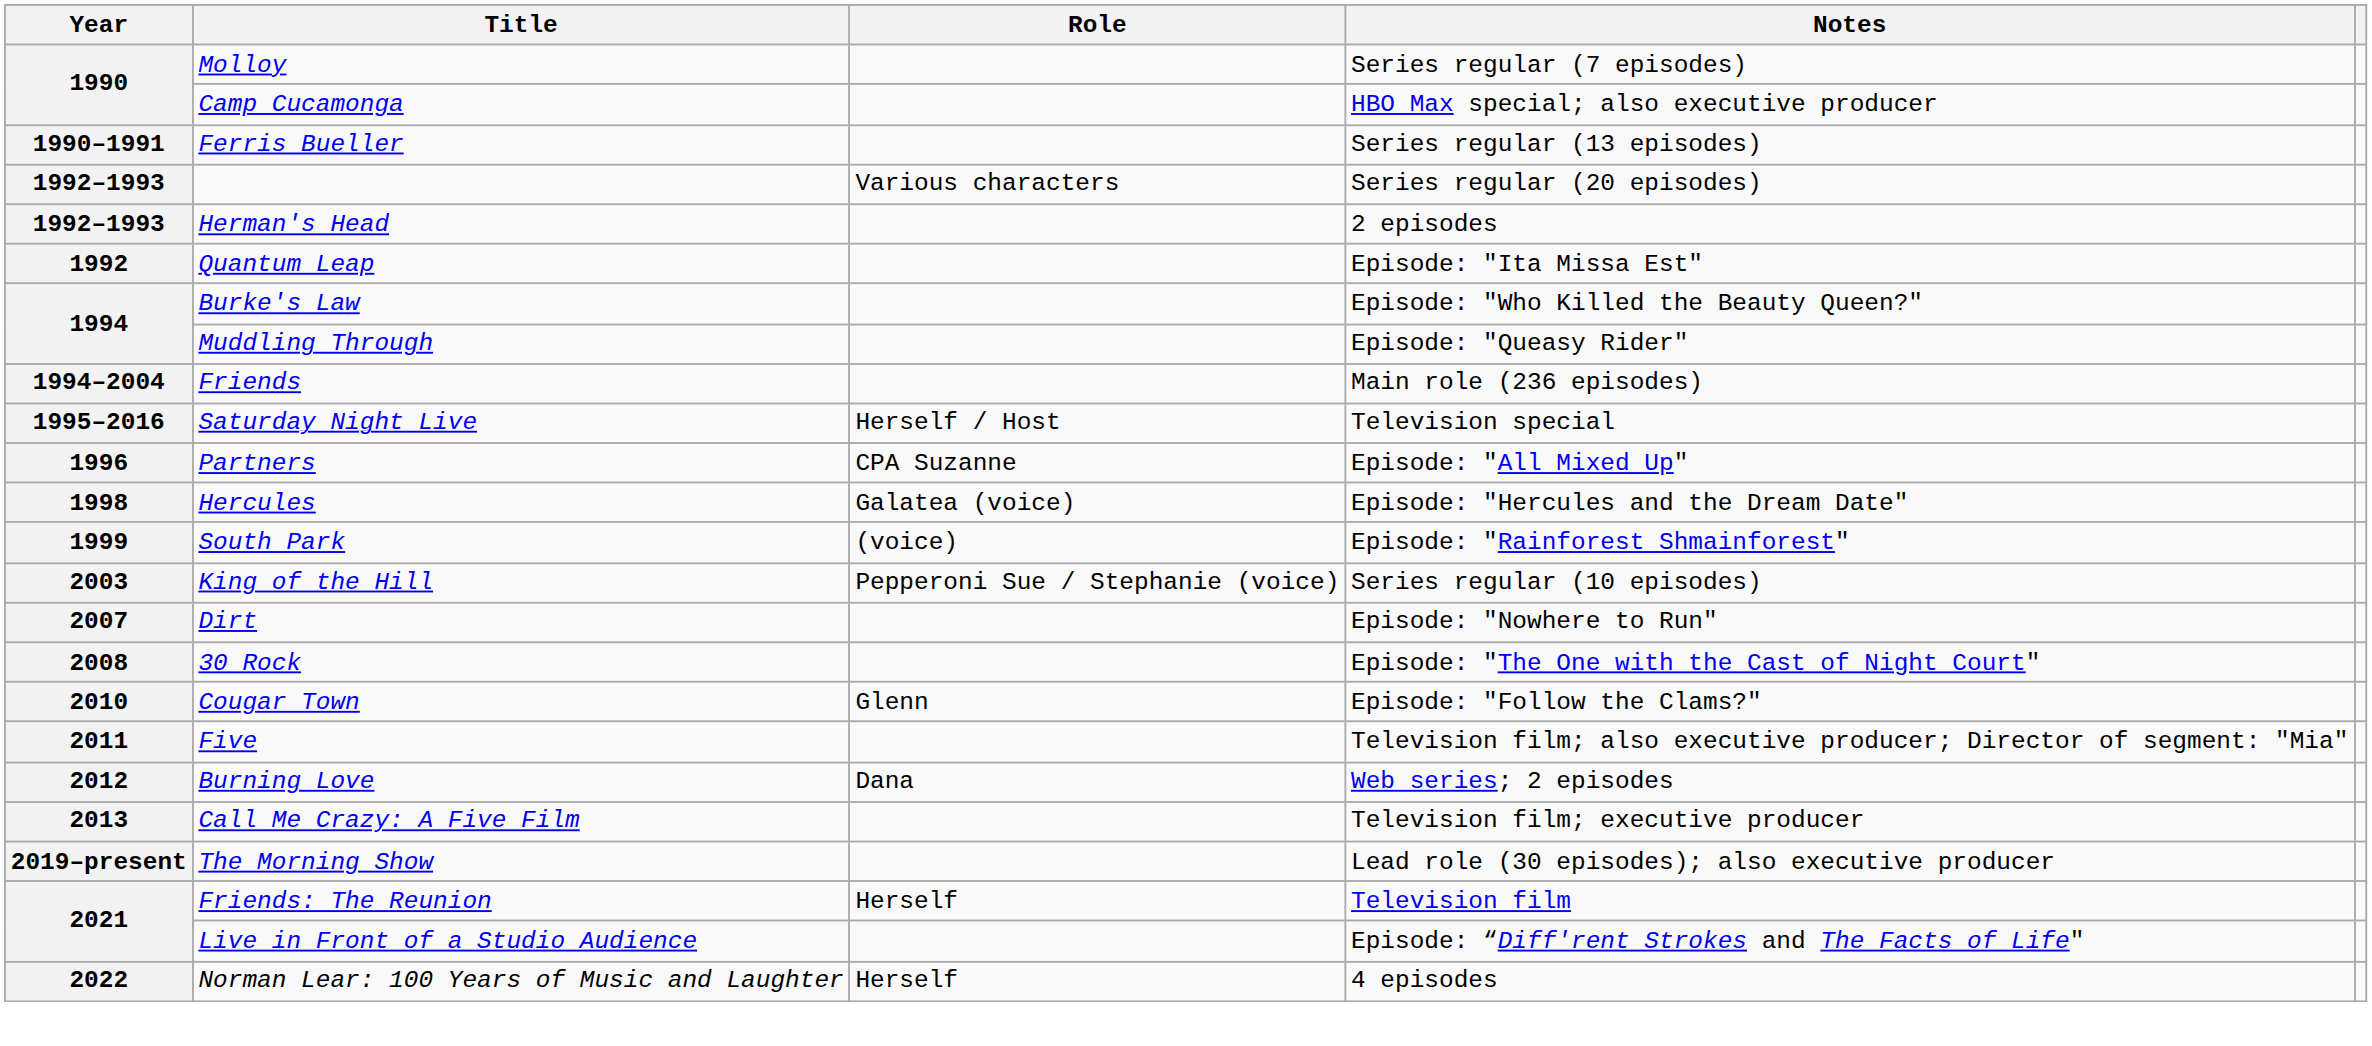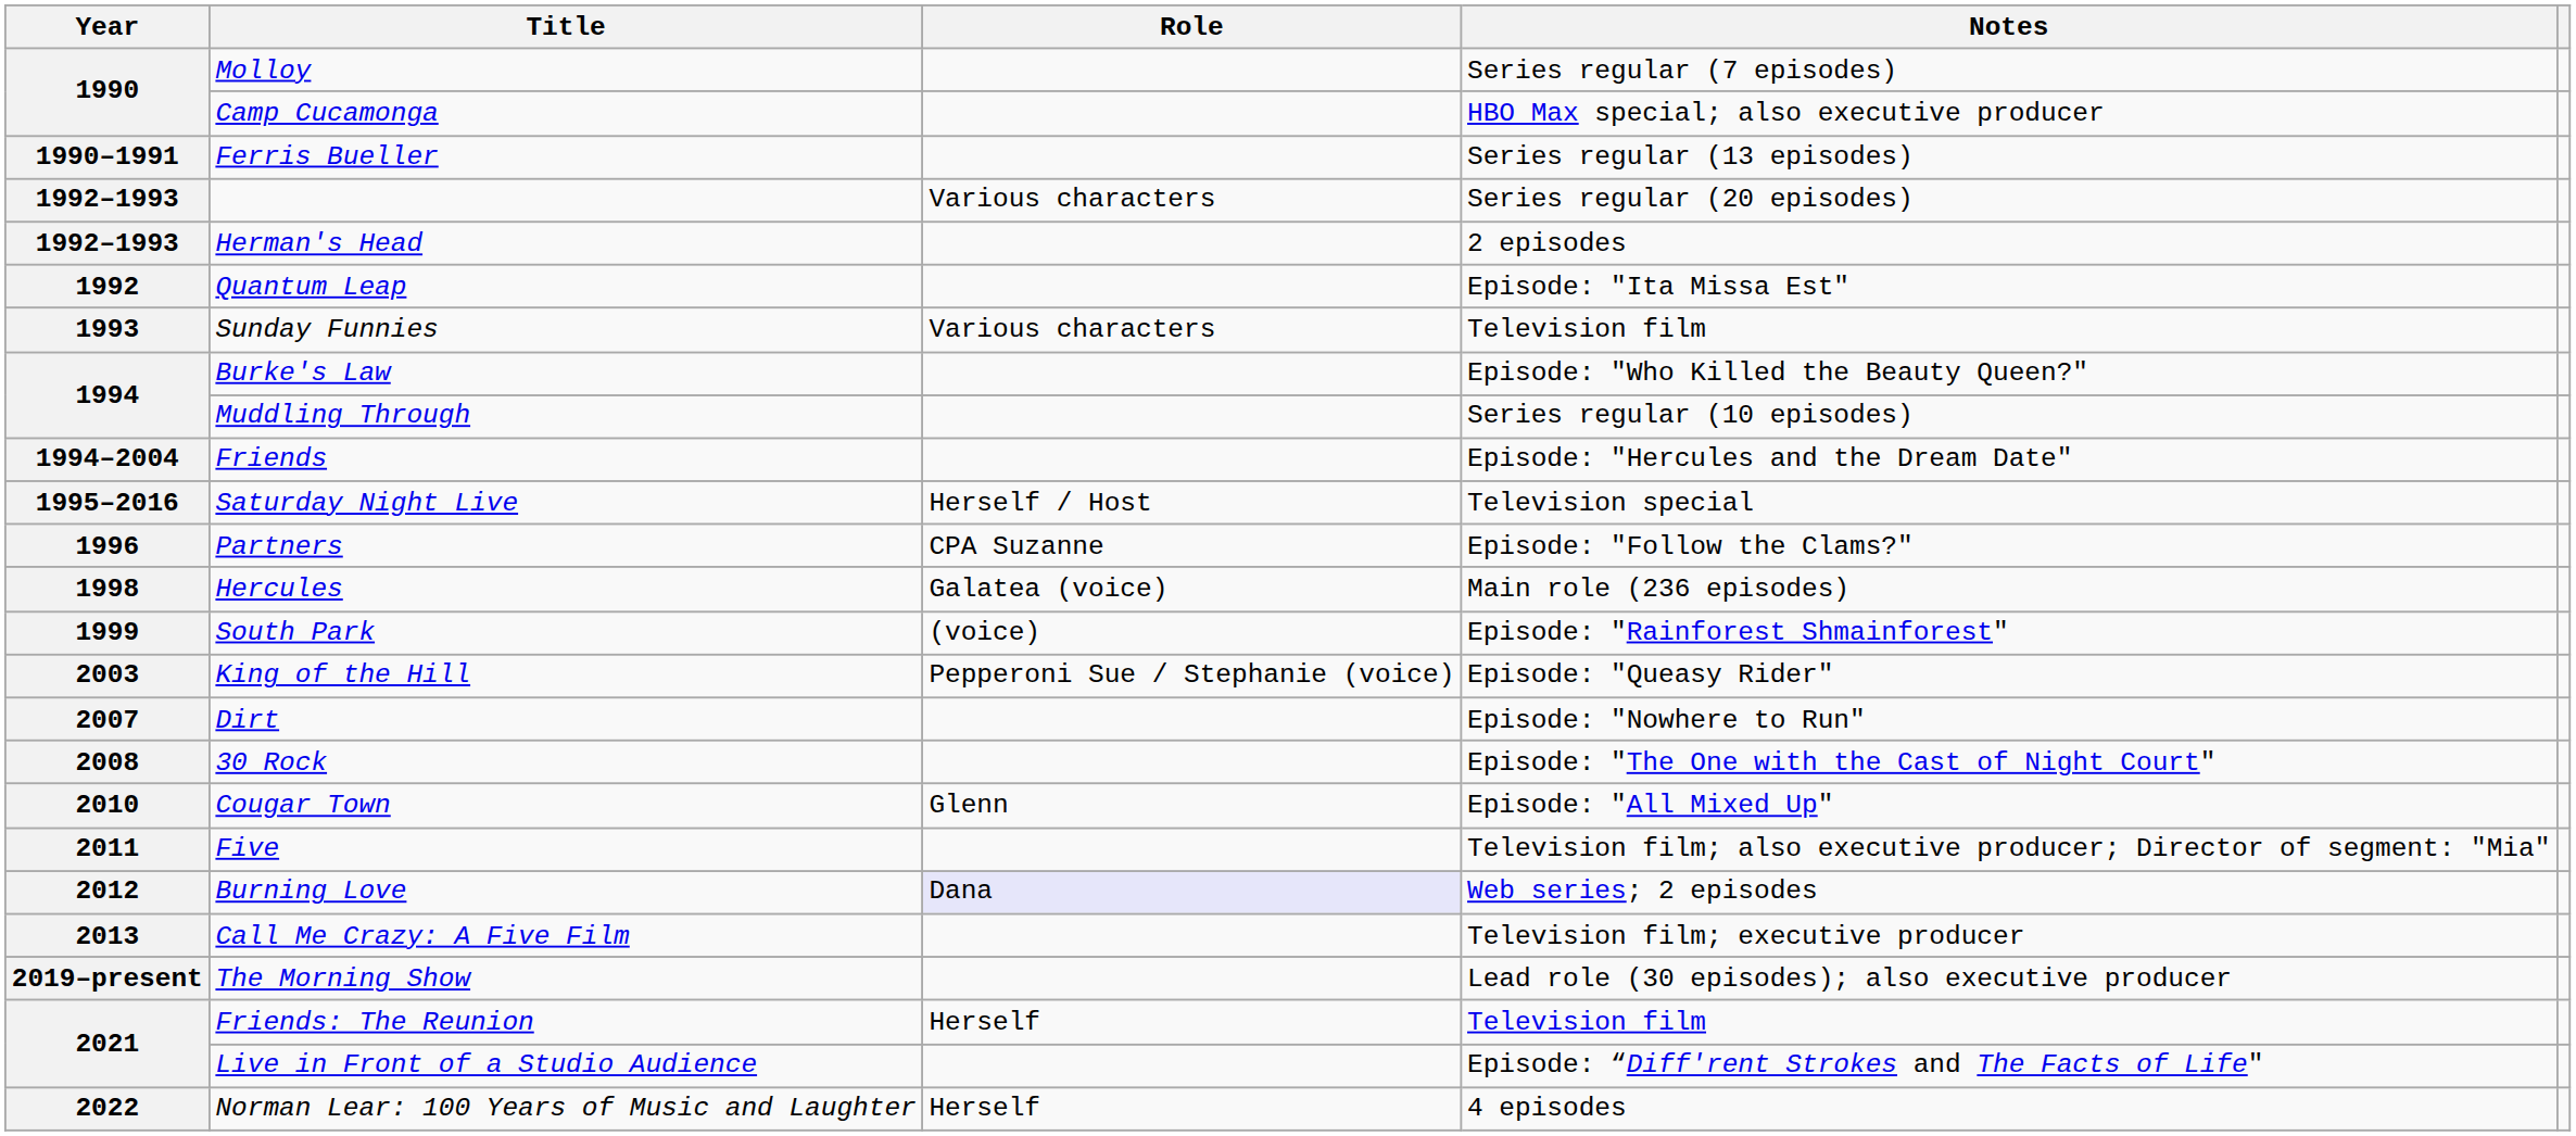+ row: 1993 | Sunday Funnies | Various characters | Television film
Muddling Through | Notes: Episode: "Queasy Rider" -> Series regular (10 episodes)
Friends | Notes: Main role (236 episodes) -> Episode: "Hercules and the Dream Date"
Partners | Notes: Episode: "All Mixed Up" -> Episode: "Follow the Clams?"
Hercules | Notes: Episode: "Hercules and the Dream Date" -> Main role (236 episodes)
King of the Hill | Notes: Series regular (10 episodes) -> Episode: "Queasy Rider"
Cougar Town | Notes: Episode: "Follow the Clams?" -> Episode: "All Mixed Up"
Burning Love | Role: no background -> lavender background
